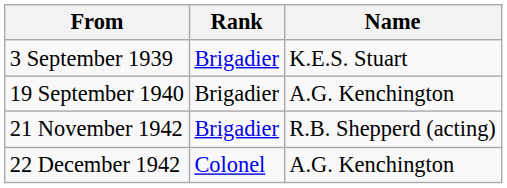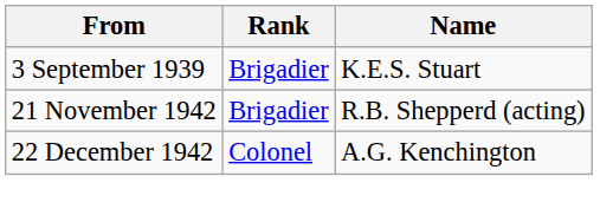- row: 19 September 1940 | Brigadier | A.G. Kenchington
